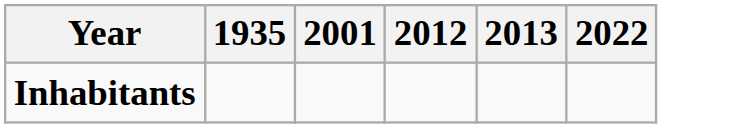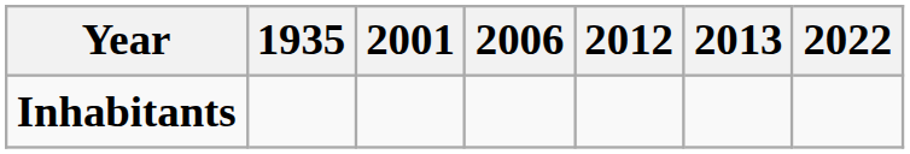+ column: 2006
